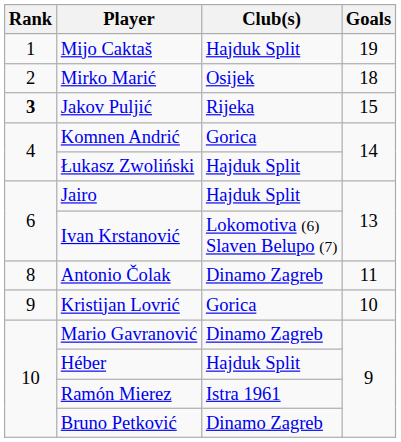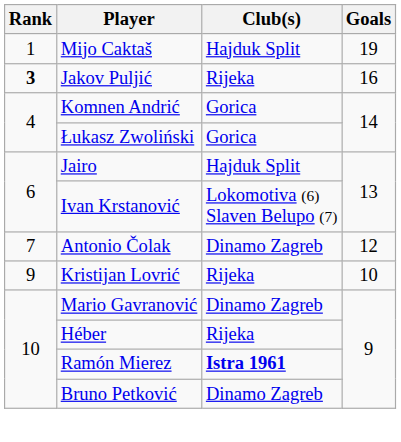- row: 2 | Mirko Marić | Osijek | 18
Jakov Puljić | Goals: 15 -> 16
Łukasz Zwoliński | Club(s): Hajduk Split -> Gorica
Antonio Čolak | Rank: 8 -> 7
Antonio Čolak | Goals: 11 -> 12
Kristijan Lovrić | Club(s): Gorica -> Rijeka
Héber | Club(s): Hajduk Split -> Rijeka
Ramón Mierez | Club(s): normal -> bold
